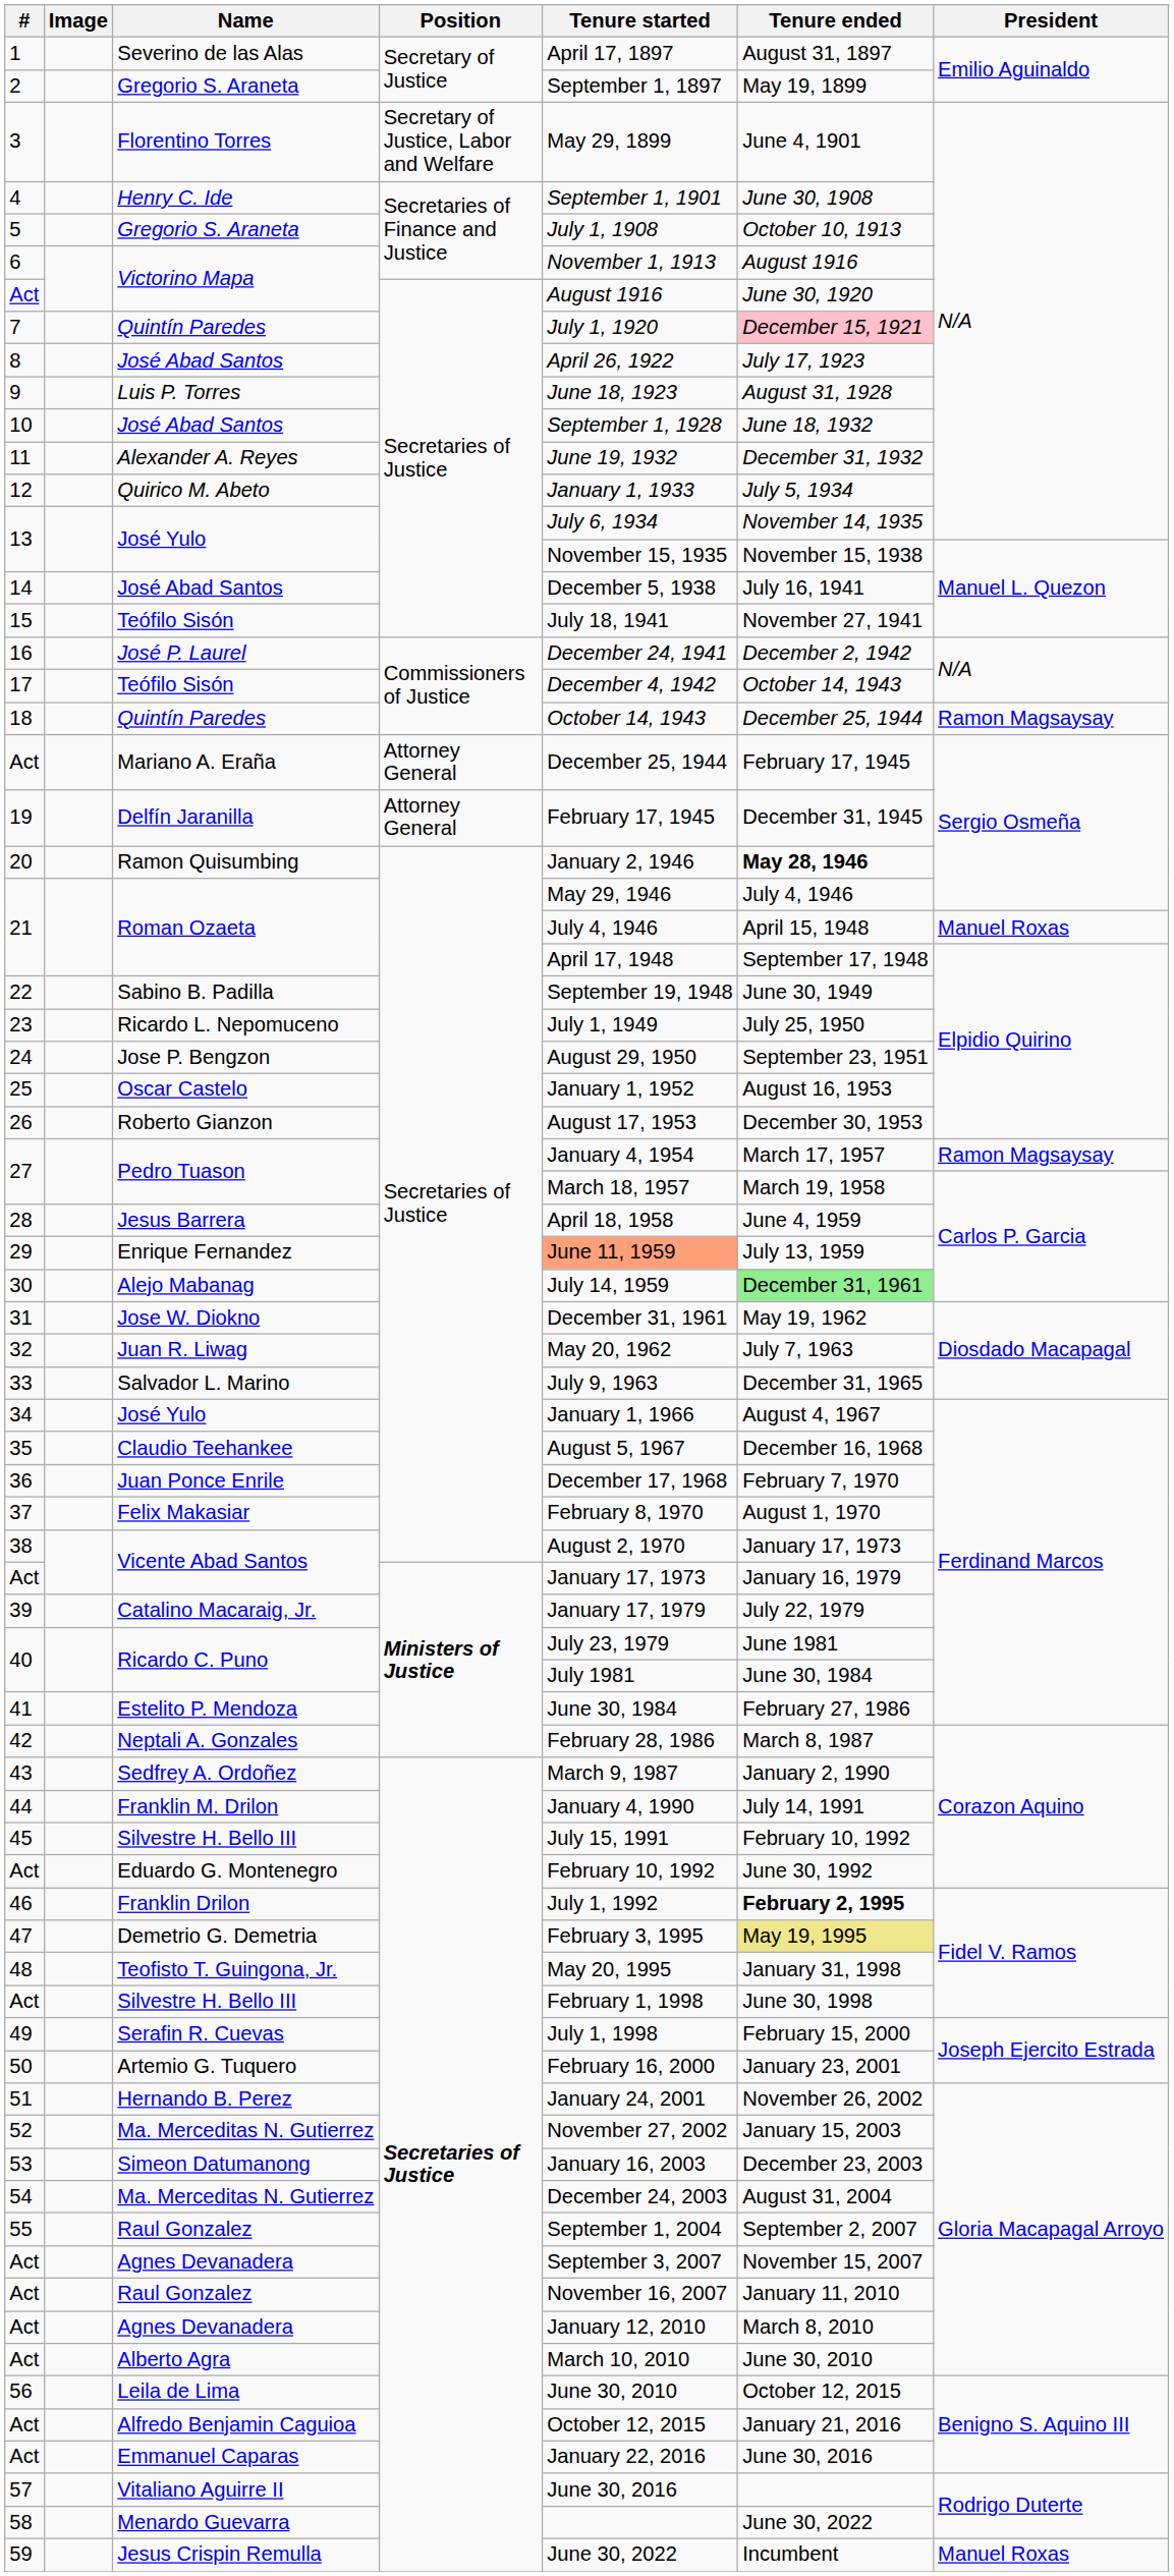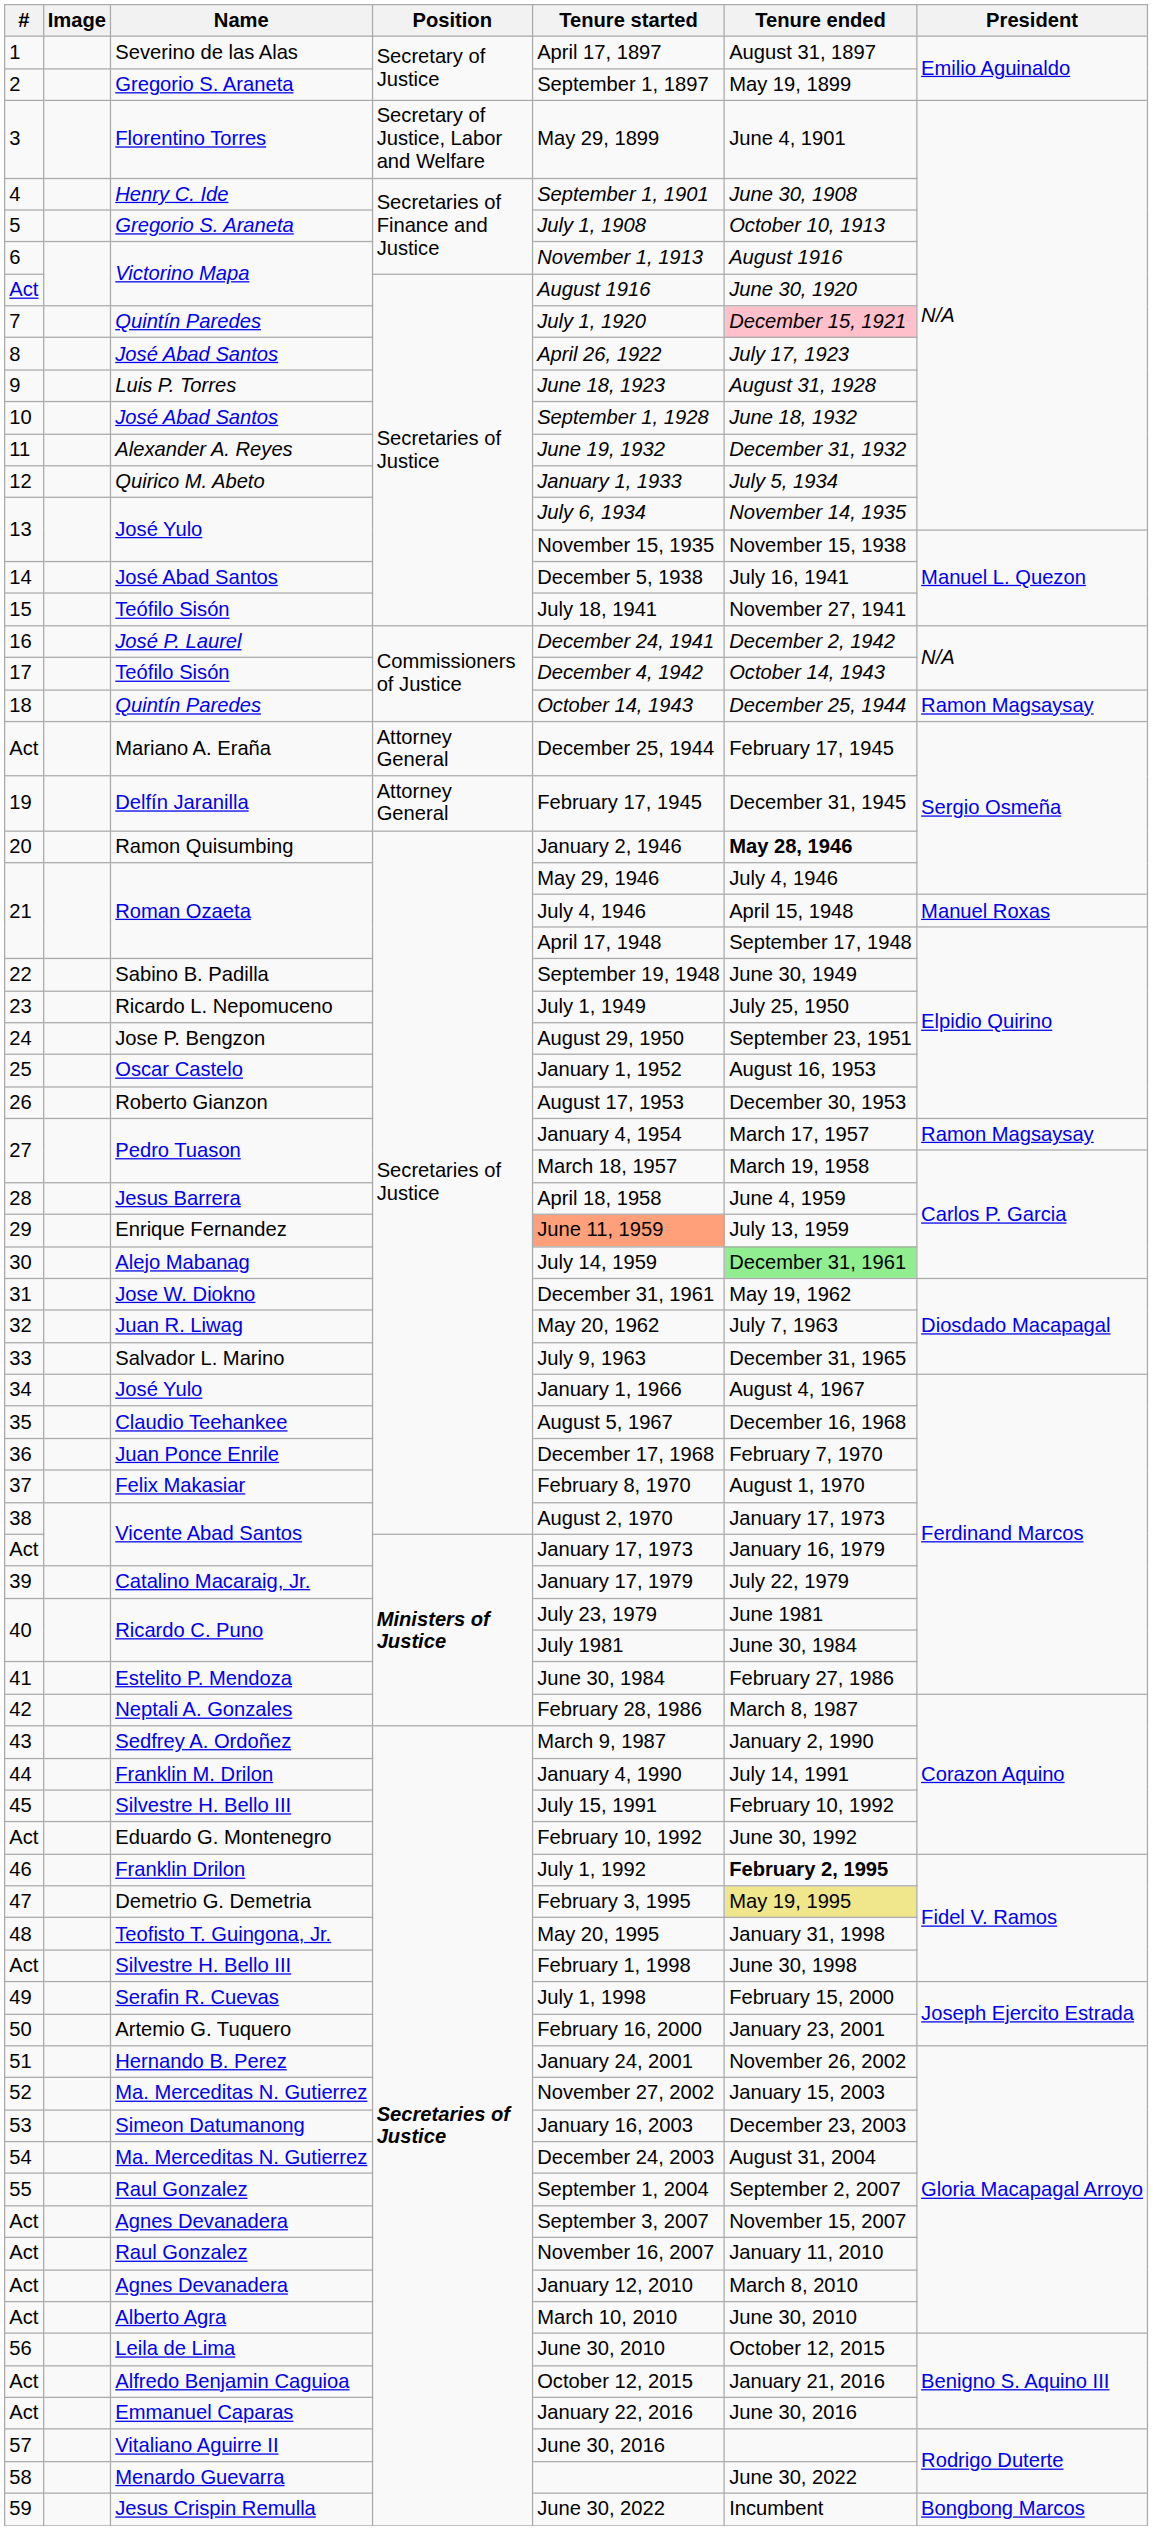59 | President: Manuel Roxas -> Bongbong Marcos
